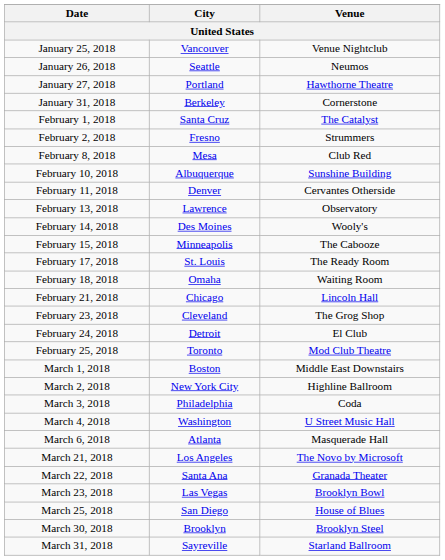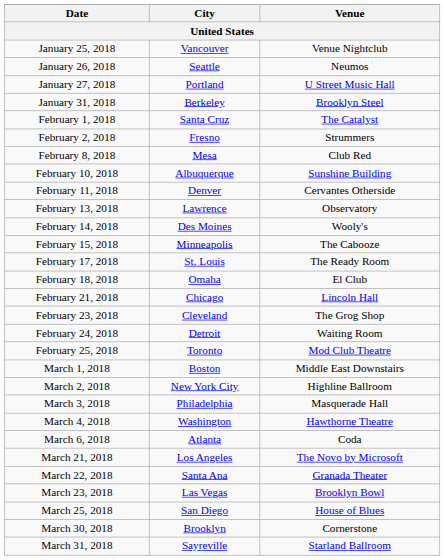January 27, 2018 | Venue: Hawthorne Theatre -> U Street Music Hall
January 31, 2018 | Venue: Cornerstone -> Brooklyn Steel
February 18, 2018 | Venue: Waiting Room -> El Club
February 24, 2018 | Venue: El Club -> Waiting Room
March 3, 2018 | Venue: Coda -> Masquerade Hall
March 4, 2018 | Venue: U Street Music Hall -> Hawthorne Theatre
March 6, 2018 | Venue: Masquerade Hall -> Coda
March 30, 2018 | Venue: Brooklyn Steel -> Cornerstone
